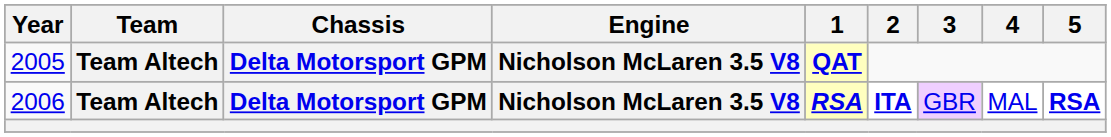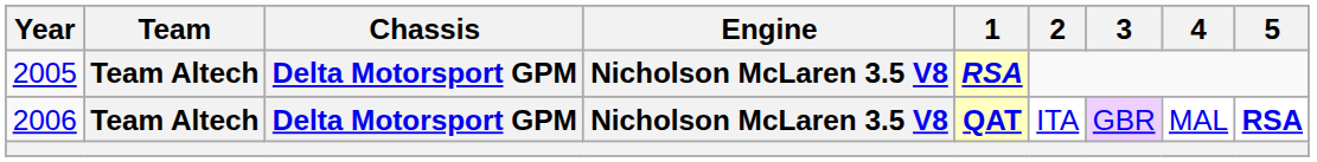2005 | 1: QAT -> RSA
2006 | 1: RSA -> QAT
2006 | 2: bold -> normal
